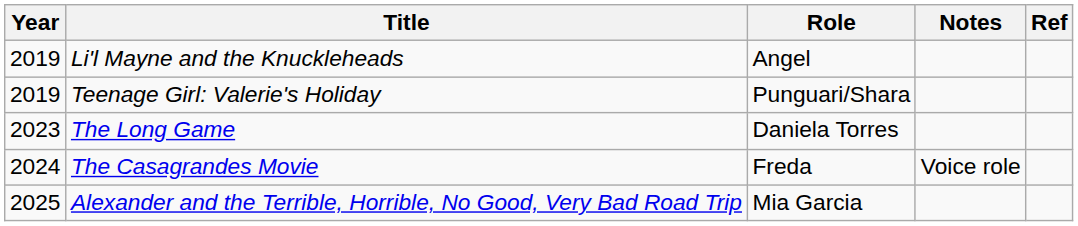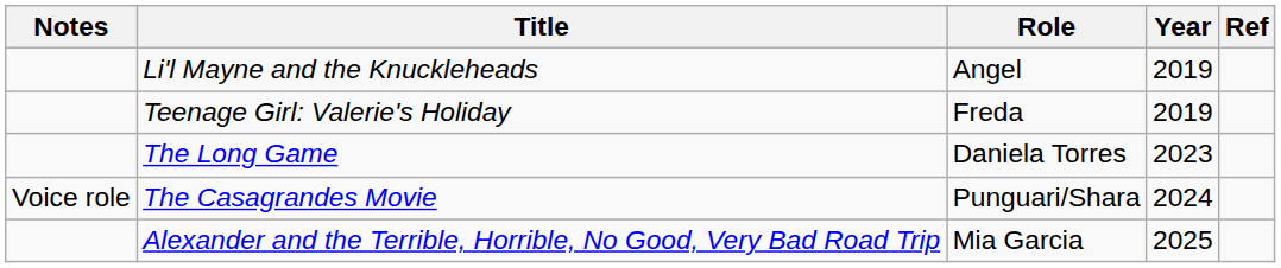columns swapped: Year <-> Notes
Teenage Girl: Valerie's Holiday | Role: Punguari/Shara -> Freda
The Casagrandes Movie | Role: Freda -> Punguari/Shara
